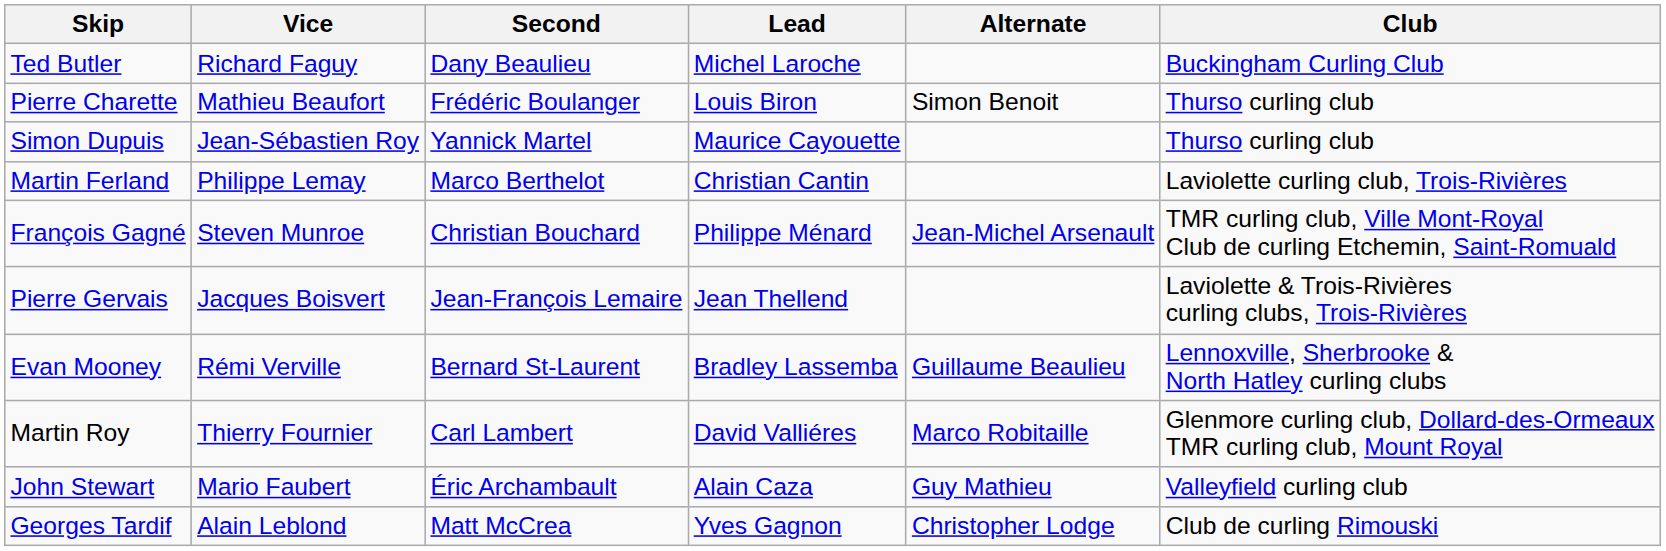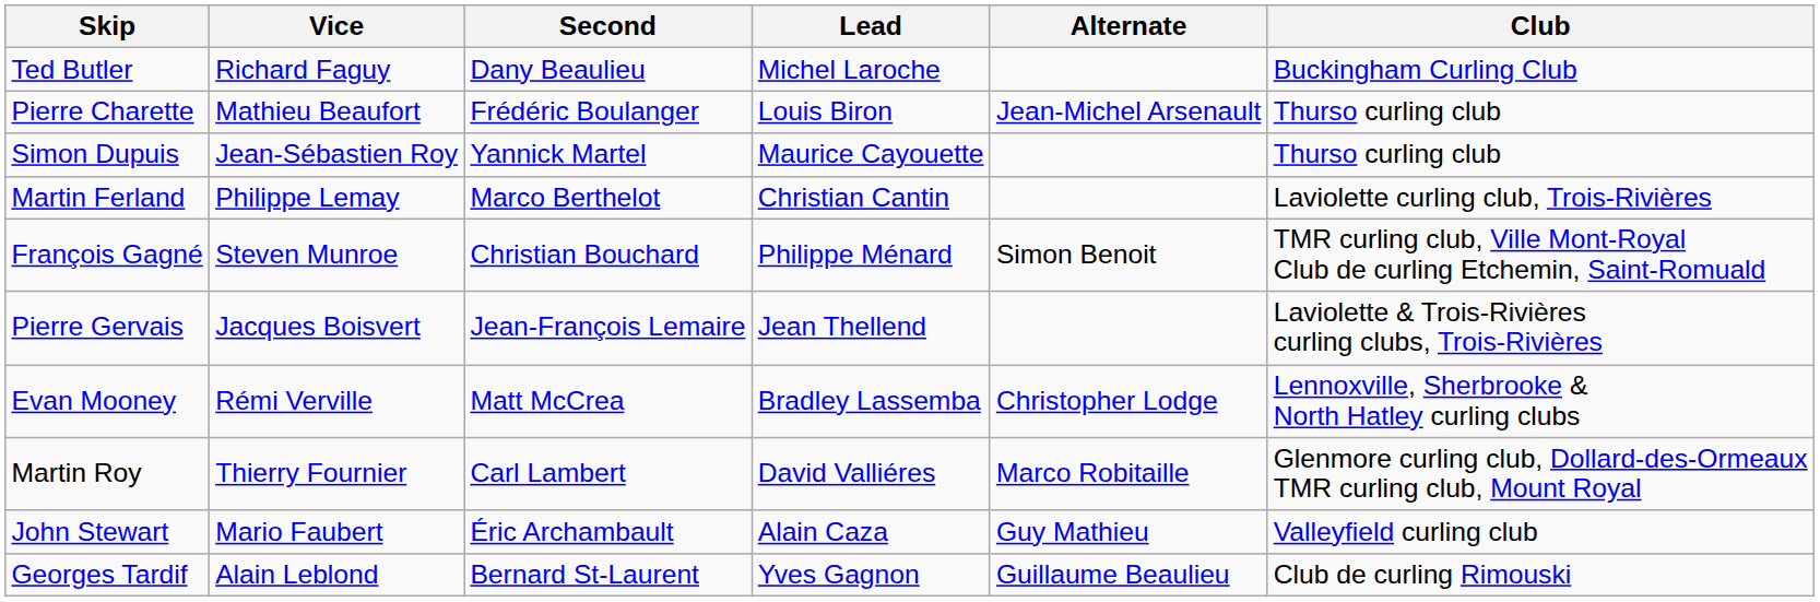Pierre Charette | Alternate: Simon Benoit -> Jean-Michel Arsenault
François Gagné | Alternate: Jean-Michel Arsenault -> Simon Benoit
Evan Mooney | Second: Bernard St-Laurent -> Matt McCrea
Evan Mooney | Alternate: Guillaume Beaulieu -> Christopher Lodge
Georges Tardif | Second: Matt McCrea -> Bernard St-Laurent
Georges Tardif | Alternate: Christopher Lodge -> Guillaume Beaulieu
